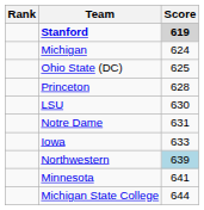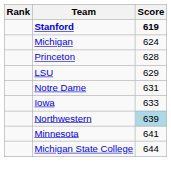Stanford | Score: lightgrey background -> no background
- row: Ohio State (DC) | 625
LSU | Score: 630 -> 629
